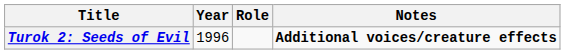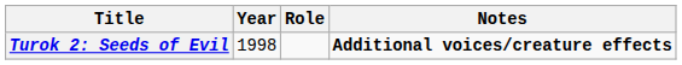Turok 2: Seeds of Evil | Year: 1996 -> 1998
